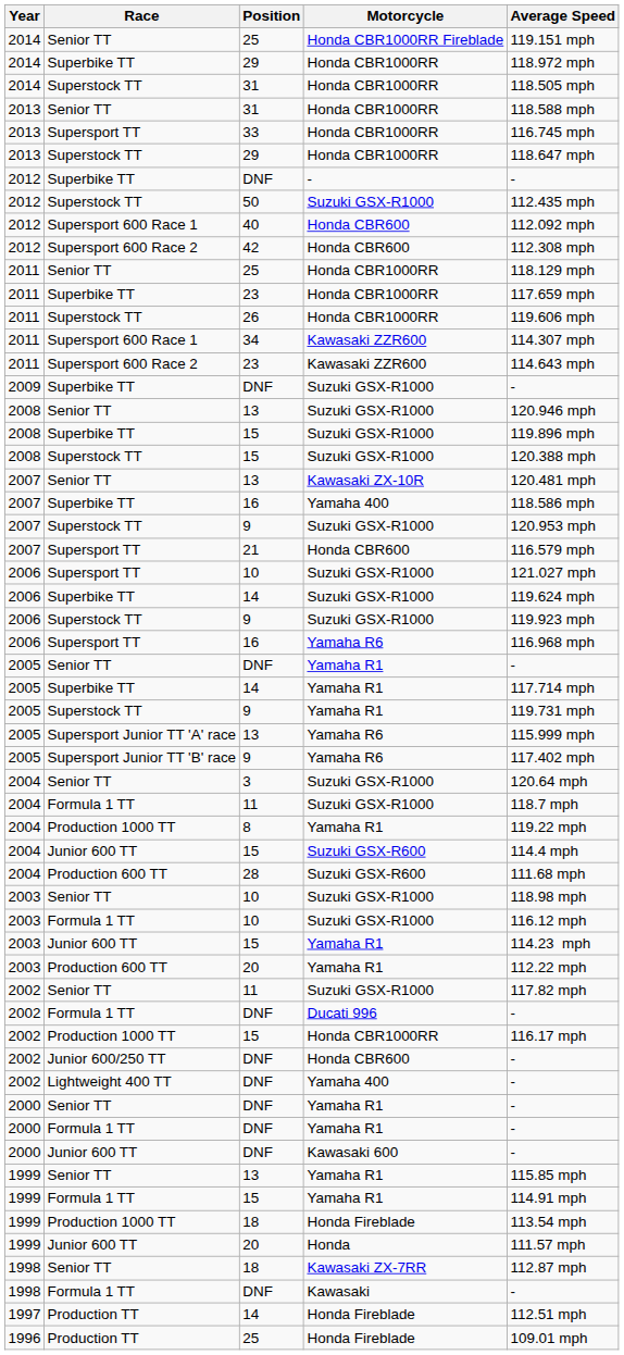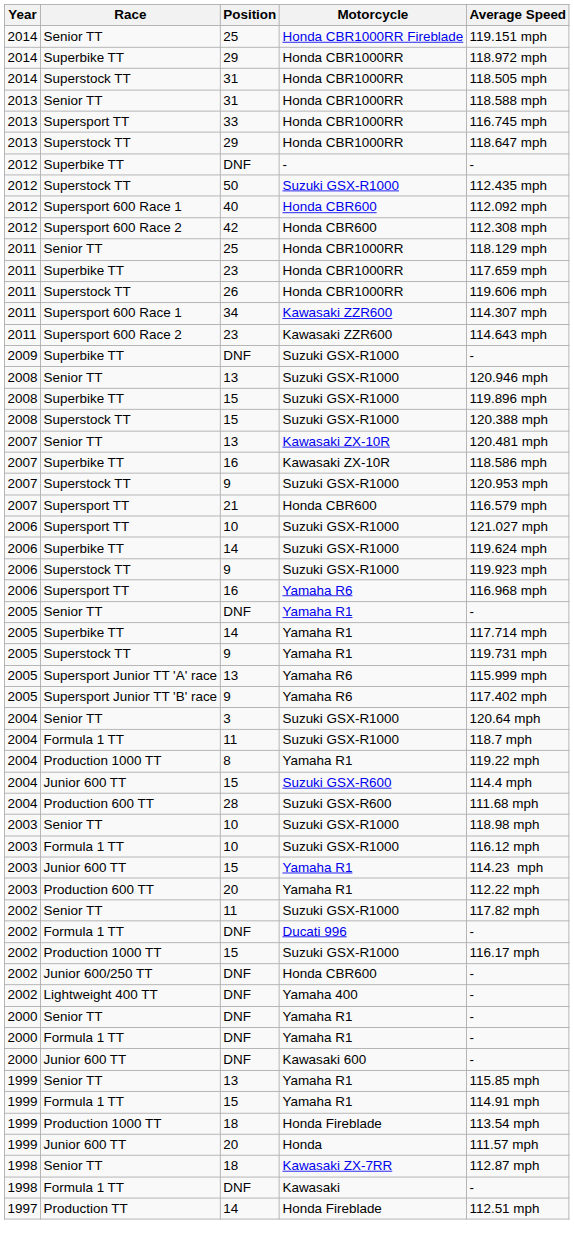2007 / 16 | Motorcycle: Yamaha 400 -> Kawasaki ZX-10R
2002 / 15 | Motorcycle: Honda CBR1000RR -> Suzuki GSX-R1000
- row: 1996 | Production TT | 25 | Honda Fireblade | 109.01 mph
